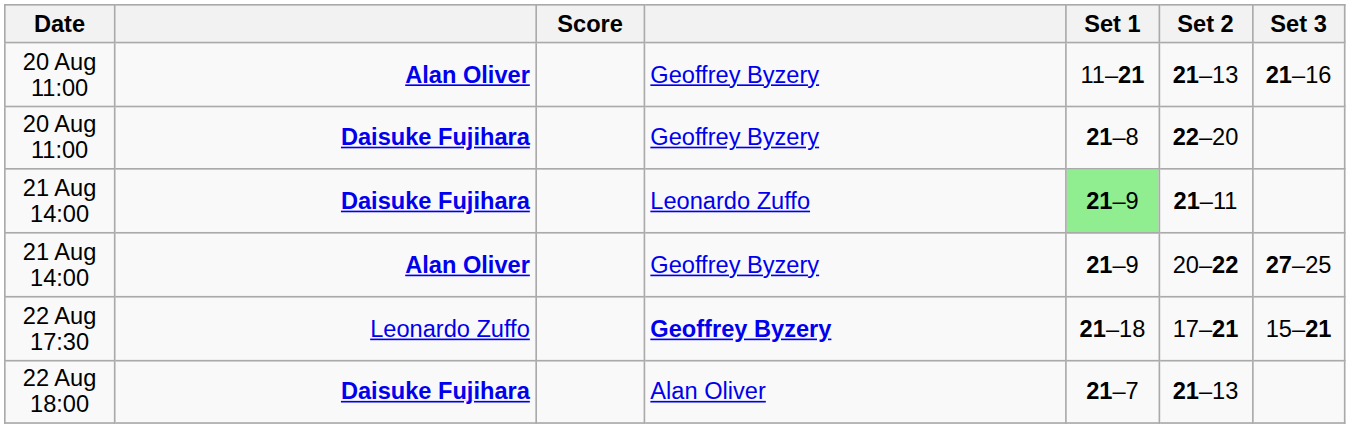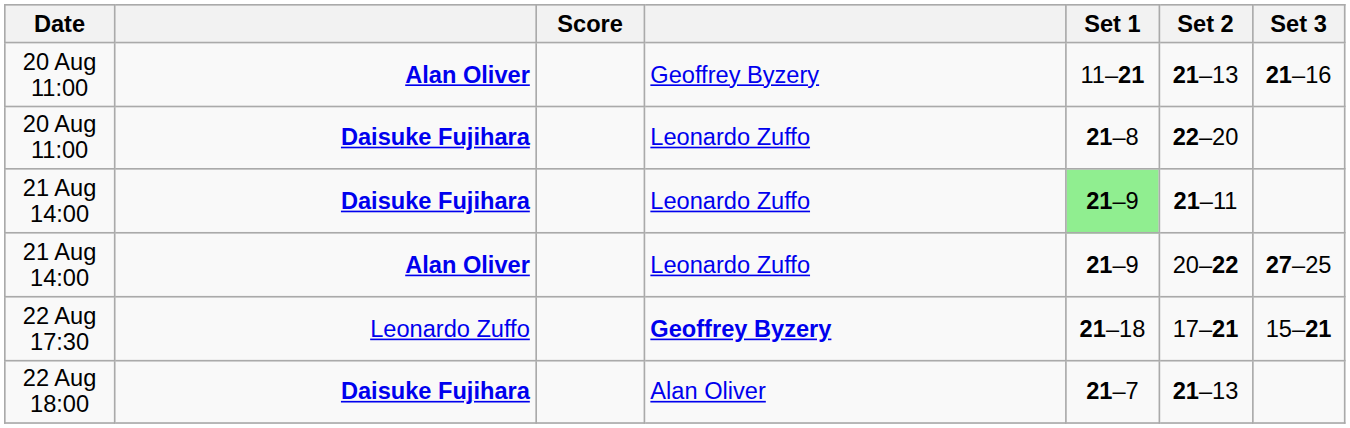20 Aug 11:00 / Daisuke Fujihara | column 4: Geoffrey Byzery -> Leonardo Zuffo
21 Aug 14:00 / Alan Oliver | column 4: Geoffrey Byzery -> Leonardo Zuffo
